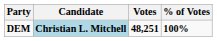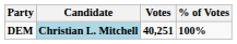DEM | Votes: 48,251 -> 40,251
